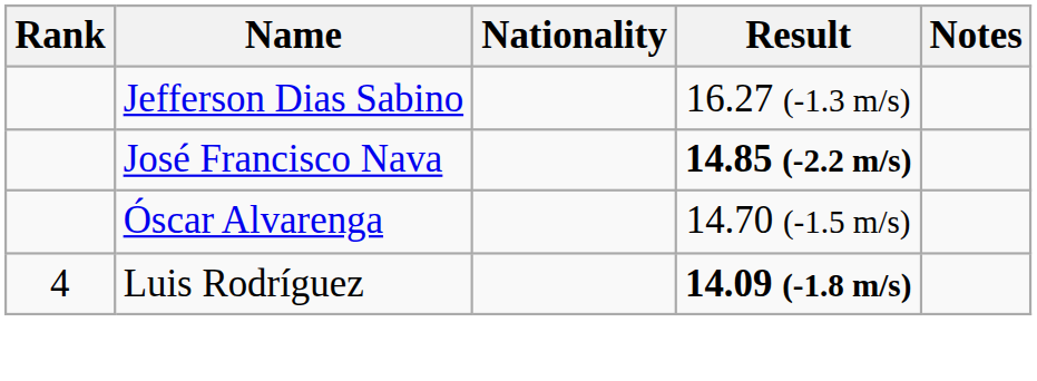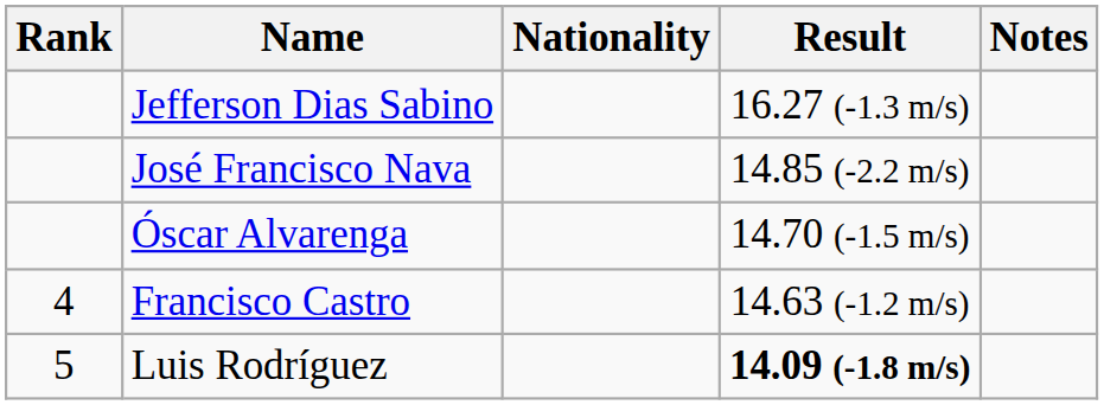José Francisco Nava | Result: bold -> normal
+ row: 4 | Francisco Castro | 14.63 (-1.2 m/s)
Luis Rodríguez | Rank: 4 -> 5
